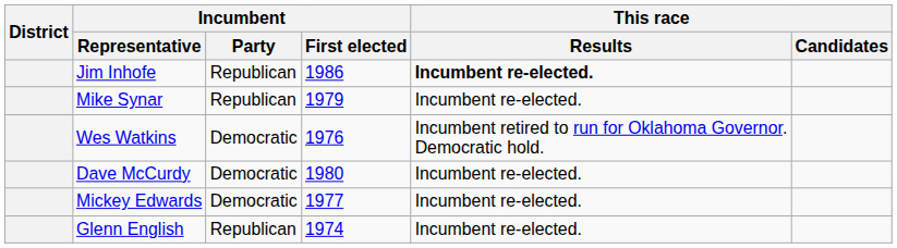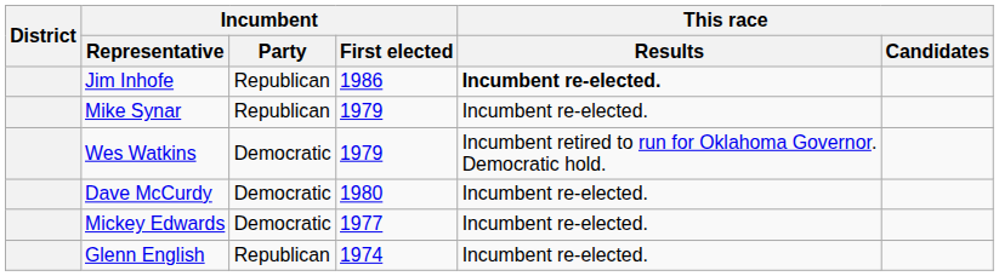Wes Watkins | Incumbent / First elected: 1976 -> 1979
